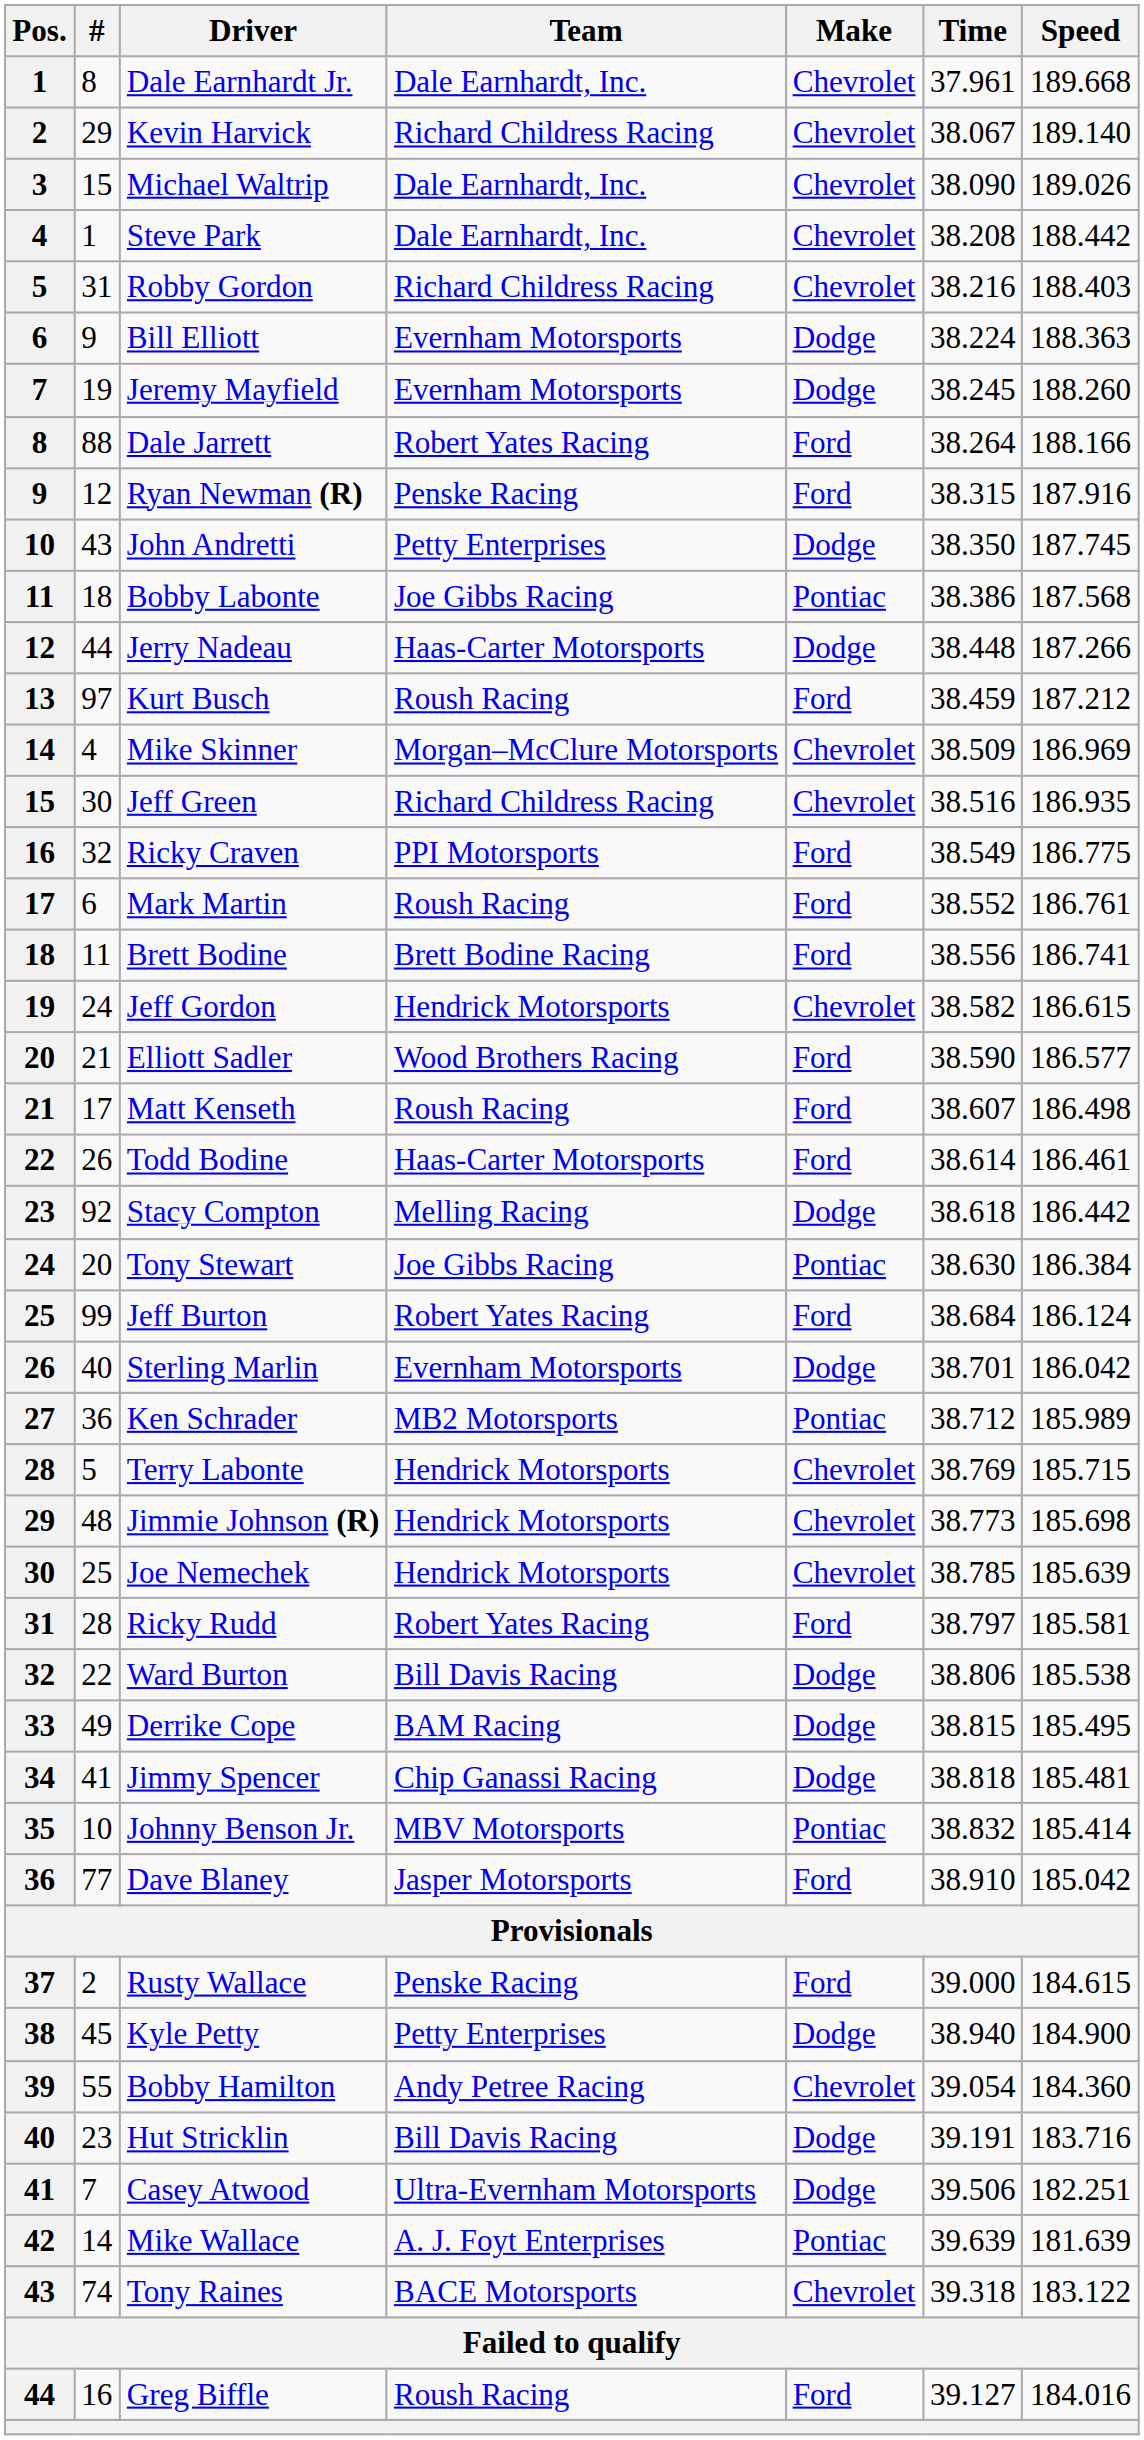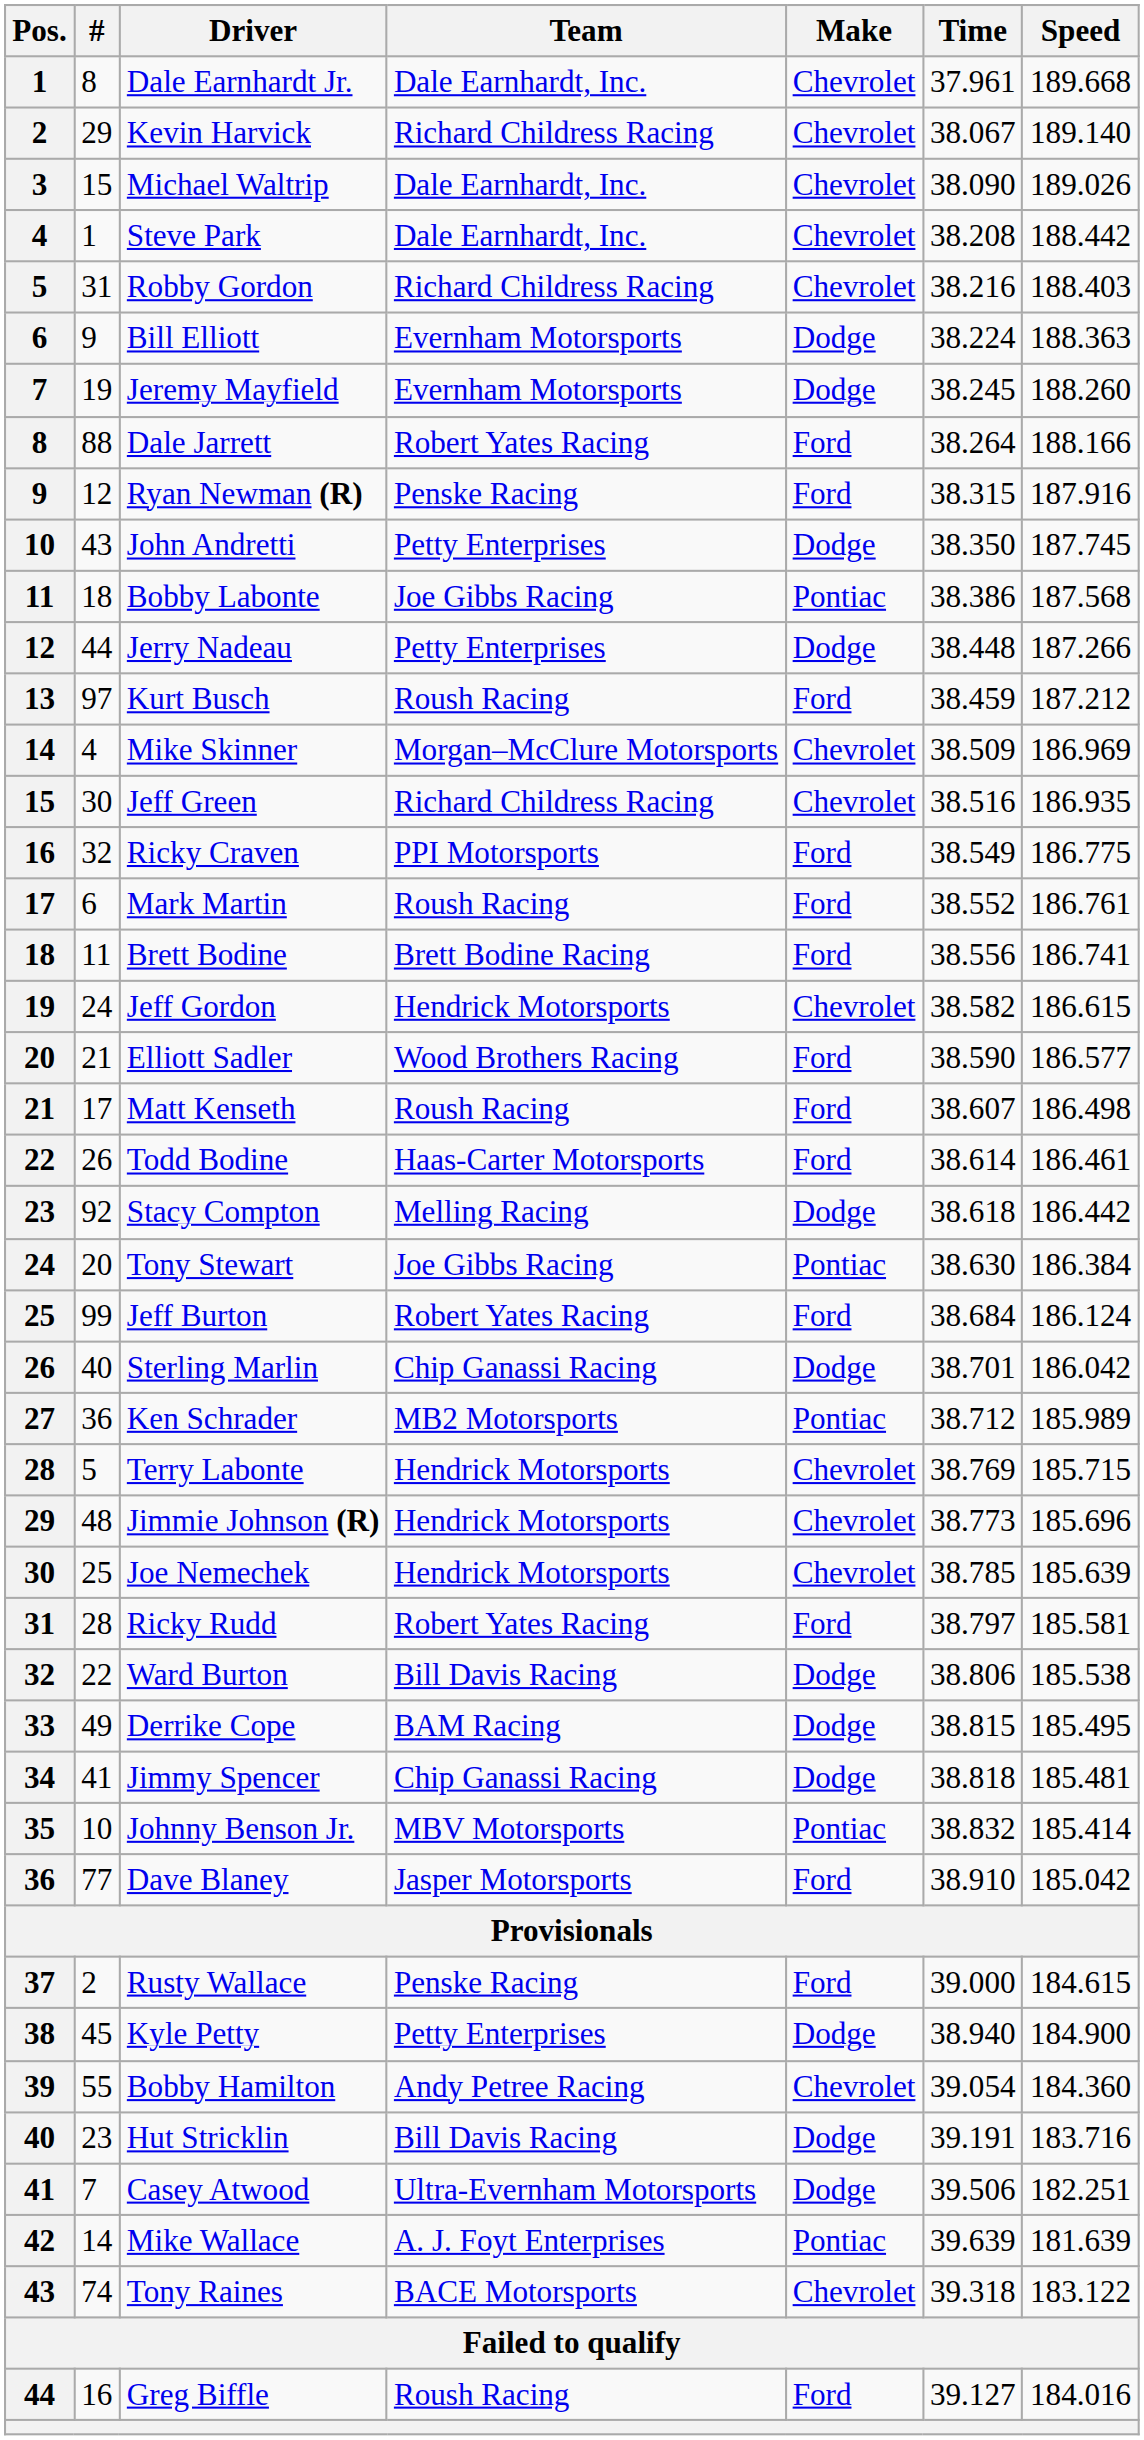Jerry Nadeau | Team: Haas-Carter Motorsports -> Petty Enterprises
Sterling Marlin | Team: Evernham Motorsports -> Chip Ganassi Racing
Jimmie Johnson (R) | Speed: 185.698 -> 185.696
